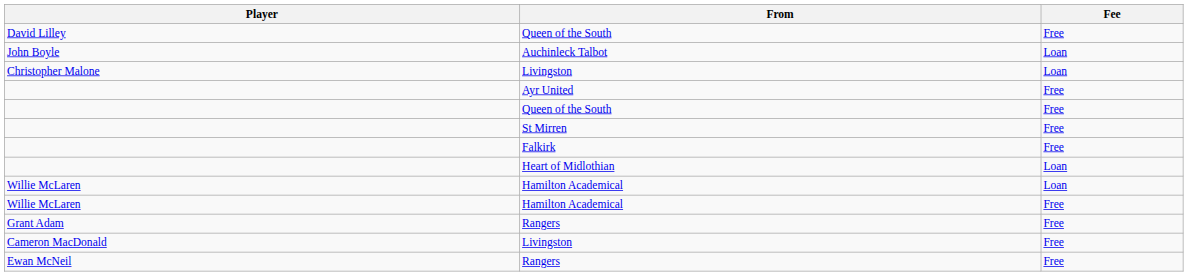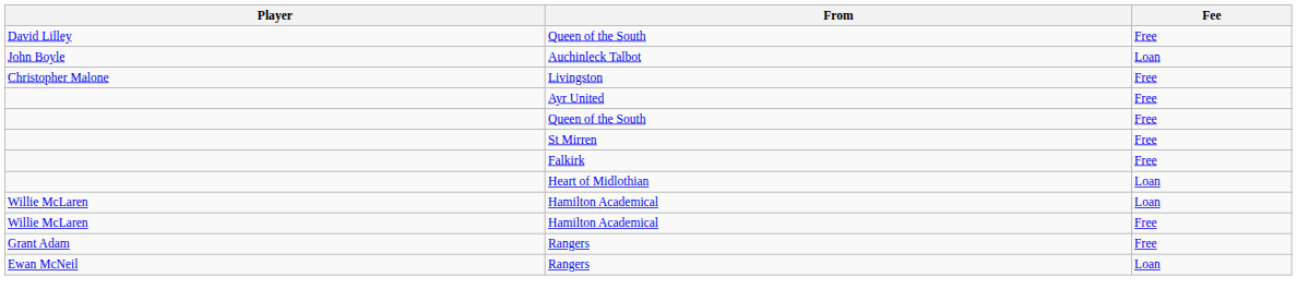Christopher Malone / Livingston | Fee: Loan -> Free
- row: Cameron MacDonald | Livingston | Free
Ewan McNeil / Rangers | Fee: Free -> Loan
